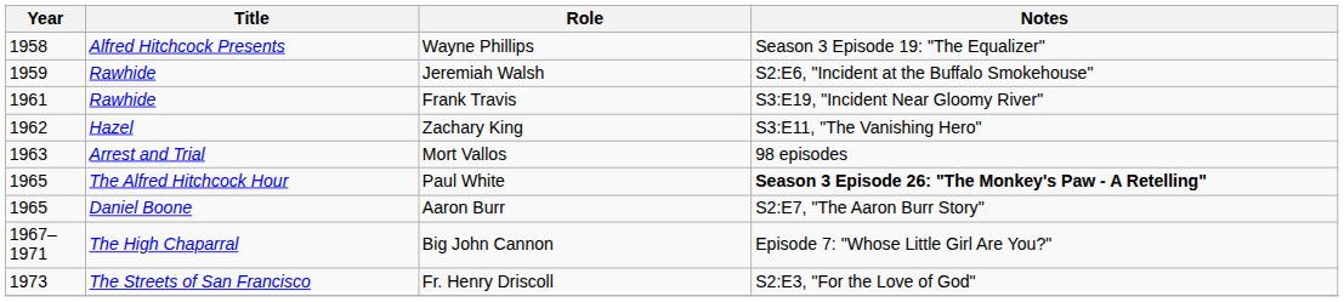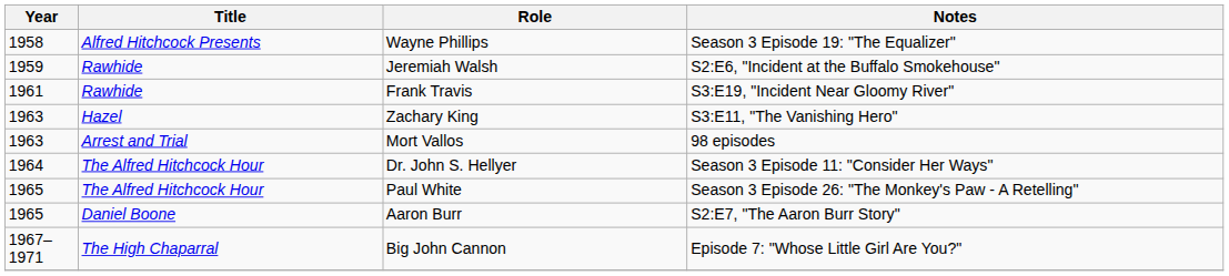Zachary King | Year: 1962 -> 1963
+ row: 1964 | The Alfred Hitchcock Hour | Dr. John S. Hellyer | Season 3 Episode 11: "Consider Her Ways"
Paul White | Notes: bold -> normal
- row: 1973 | The Streets of San Francisco | Fr. Henry Driscoll | S2:E3, "For the Love of God"
